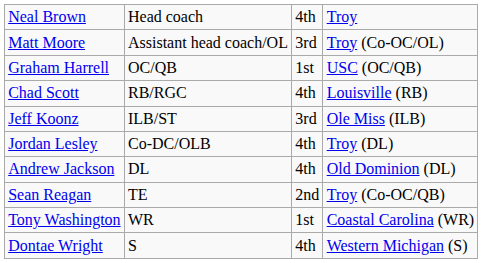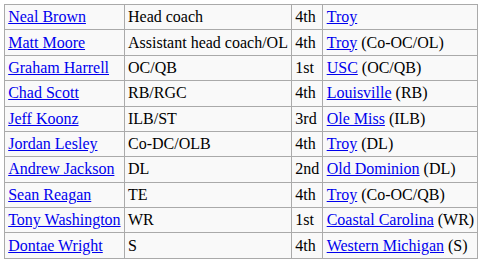Matt Moore | column 3: 3rd -> 4th
Andrew Jackson | column 3: 4th -> 2nd
Sean Reagan | column 3: 2nd -> 4th
